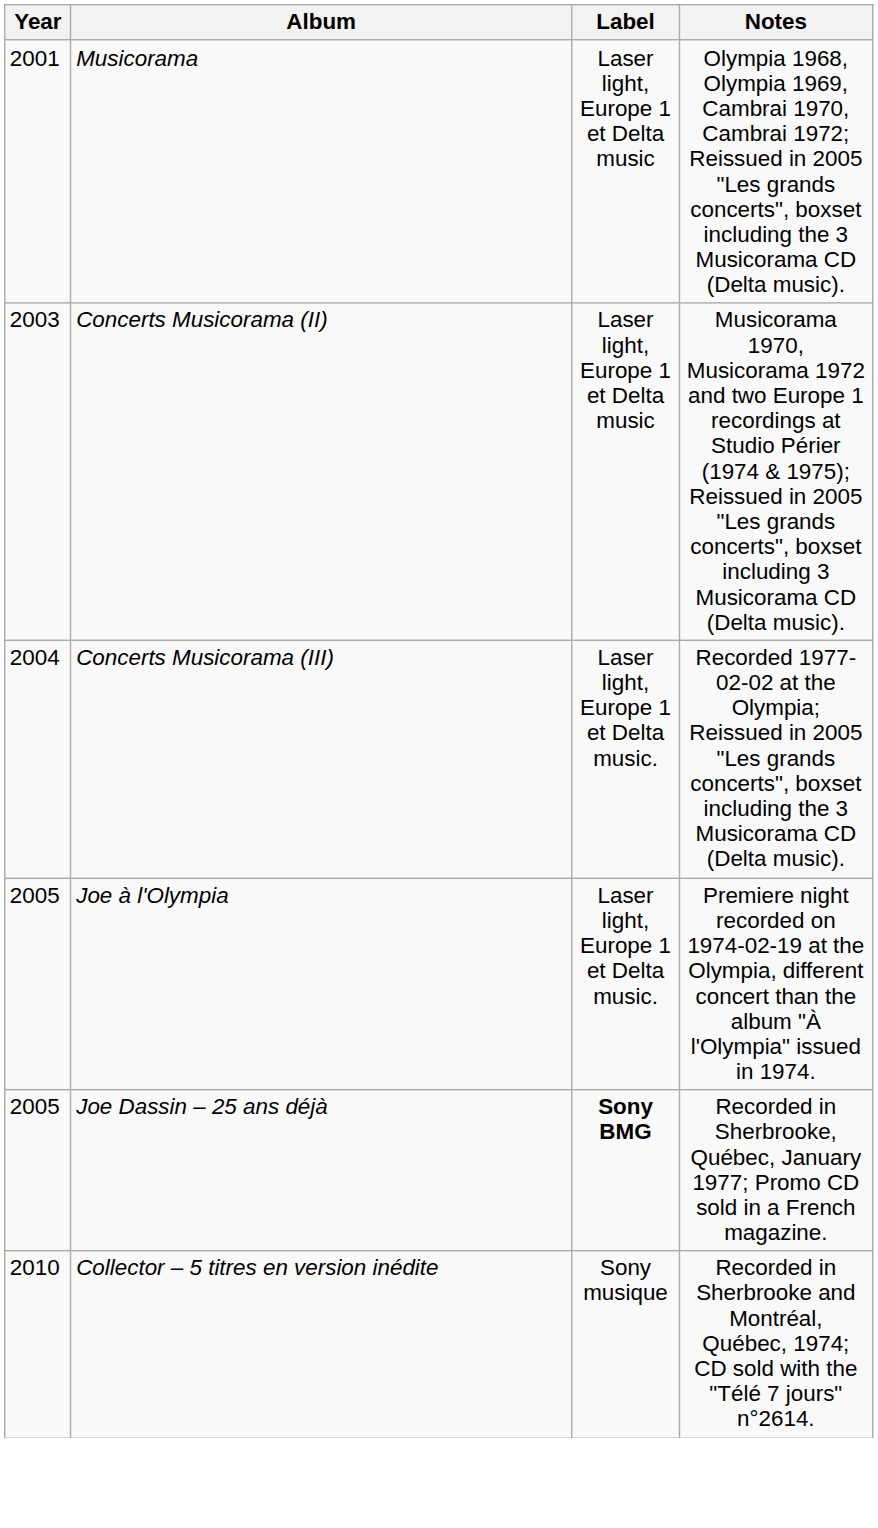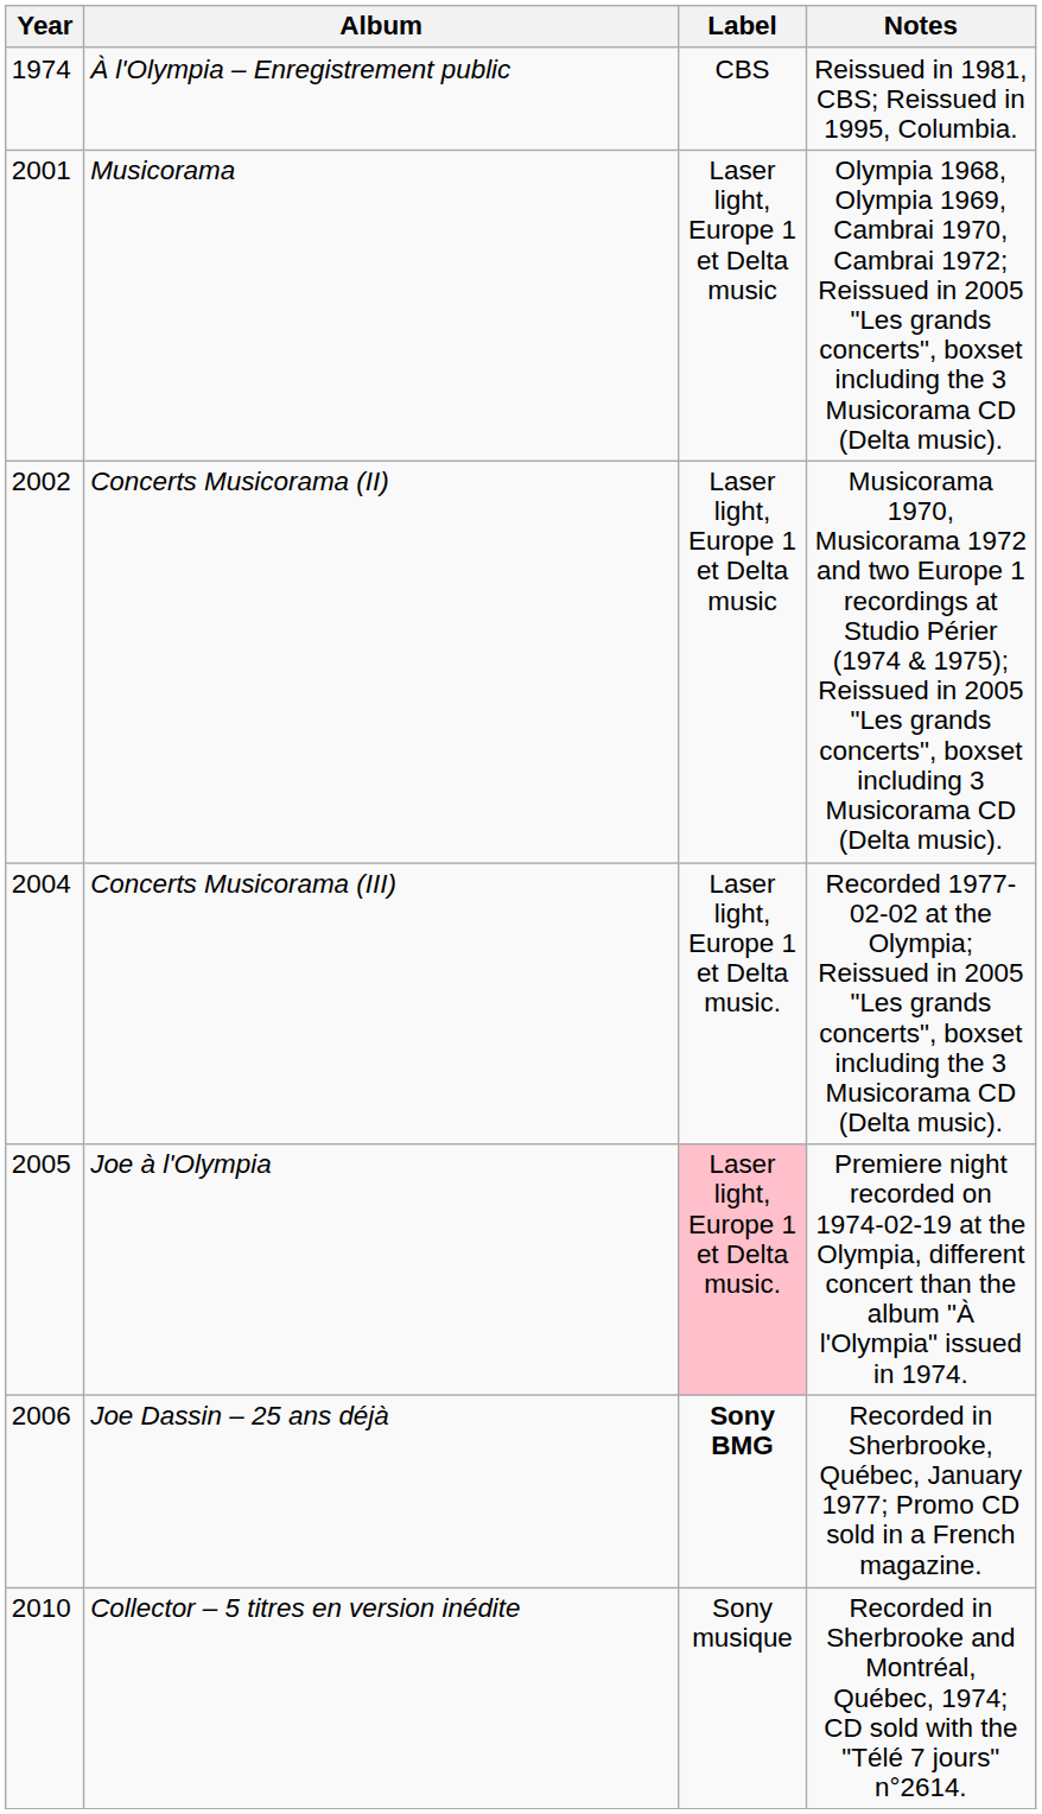+ row: 1974 | À l'Olympia – Enregistrement public | CBS | Reissued in 1981, CBS; Reissued in 1995, Columbia.
Concerts Musicorama (II) | Year: 2003 -> 2002
Joe à l'Olympia | Label: no background -> pink background
Joe Dassin – 25 ans déjà | Year: 2005 -> 2006
